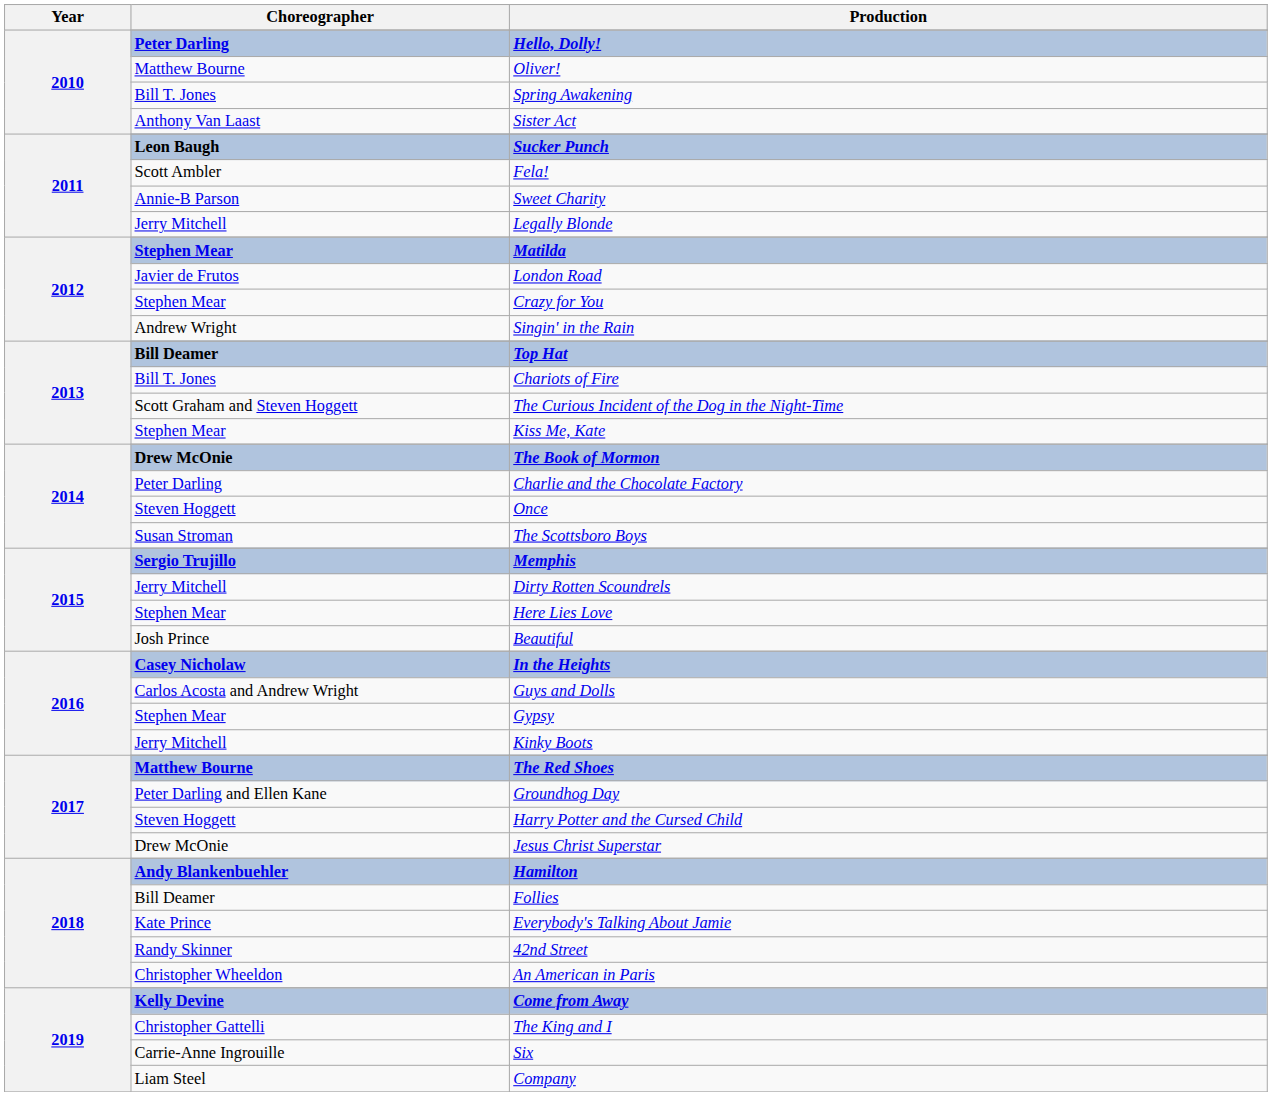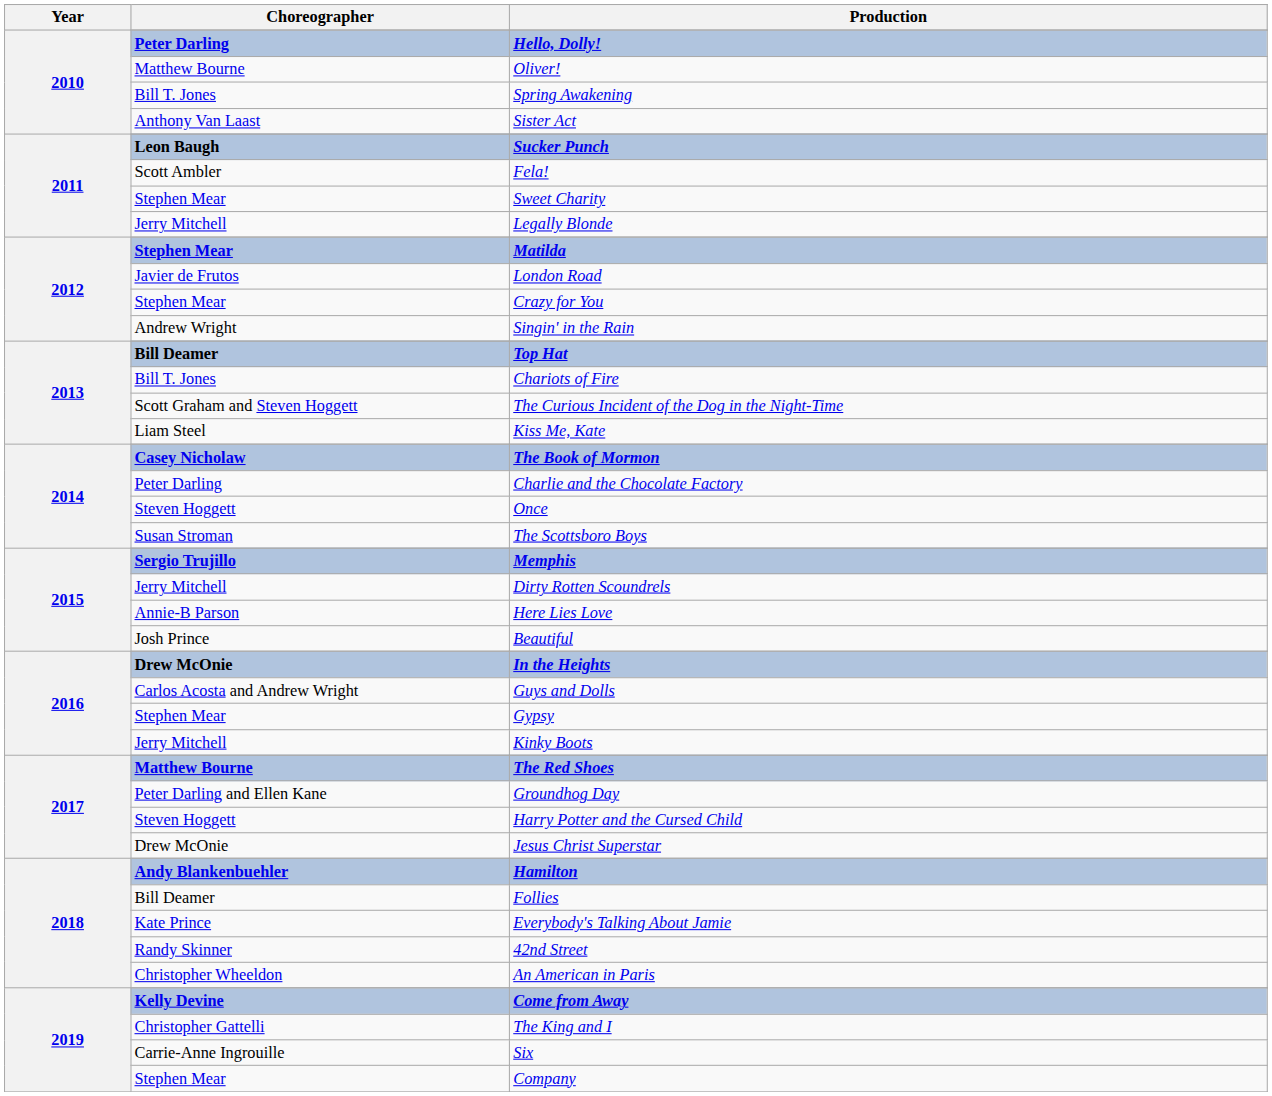Sweet Charity | Choreographer: Annie-B Parson -> Stephen Mear
Kiss Me, Kate | Choreographer: Stephen Mear -> Liam Steel
The Book of Mormon | Choreographer: Drew McOnie -> Casey Nicholaw
Here Lies Love | Choreographer: Stephen Mear -> Annie-B Parson
In the Heights | Choreographer: Casey Nicholaw -> Drew McOnie
Company | Choreographer: Liam Steel -> Stephen Mear
